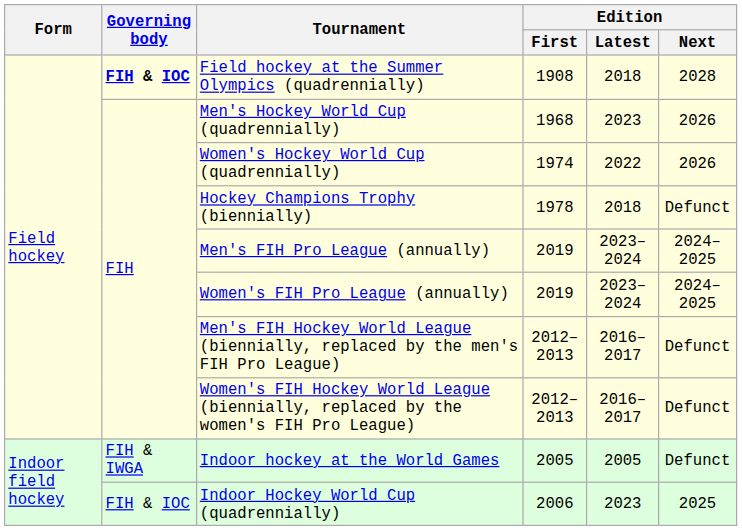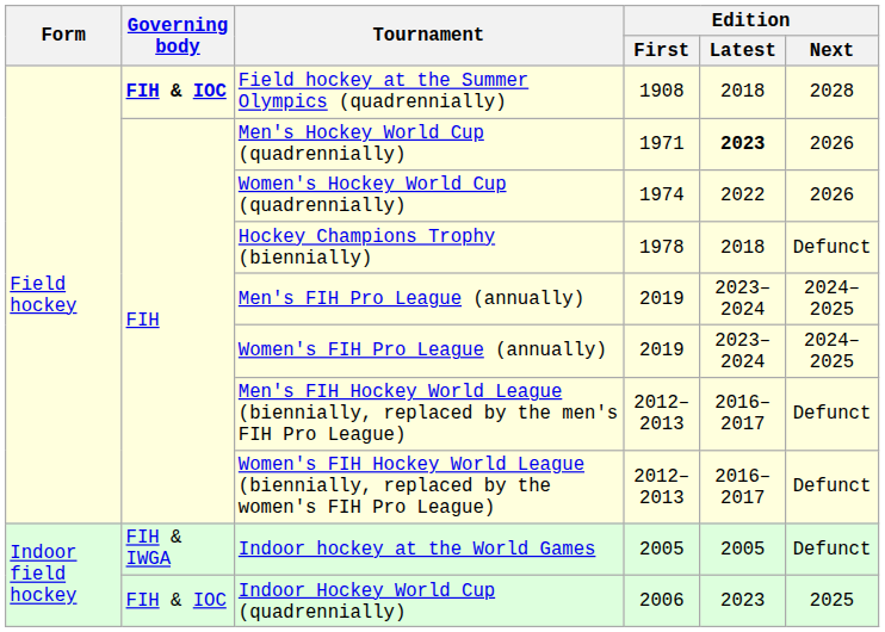Men's Hockey World Cup (quadrennially) | Edition / First: 1968 -> 1971
Men's Hockey World Cup (quadrennially) | Edition / Latest: normal -> bold
